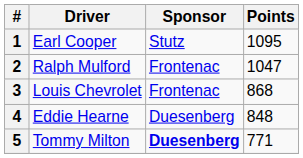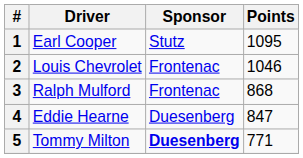2 | Driver: Ralph Mulford -> Louis Chevrolet
2 | Points: 1047 -> 1046
3 | Driver: Louis Chevrolet -> Ralph Mulford
4 | Points: 848 -> 847
